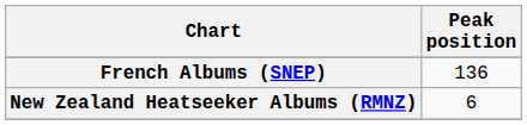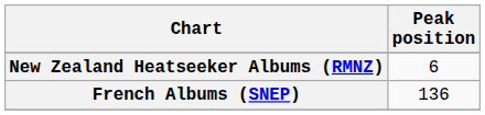rows swapped: French Albums (SNEP) <-> New Zealand Heatseeker Albums (RMNZ)
